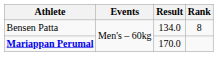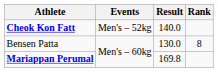+ row: Cheok Kon Fatt | Men's – 52kg | 140.0
Bensen Patta | Result: 134.0 -> 130.0
Mariappan Perumal | Result: 170.0 -> 169.8
